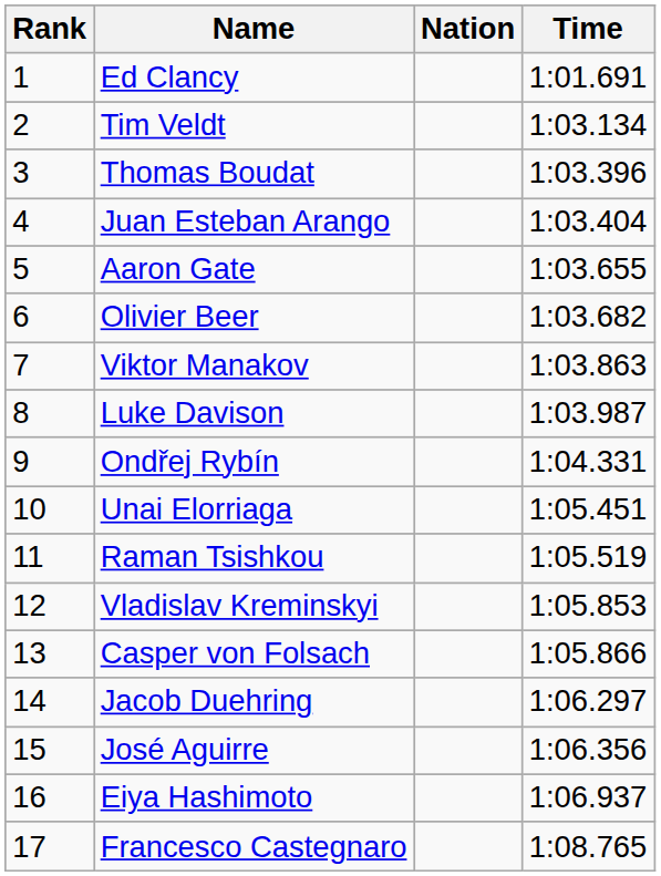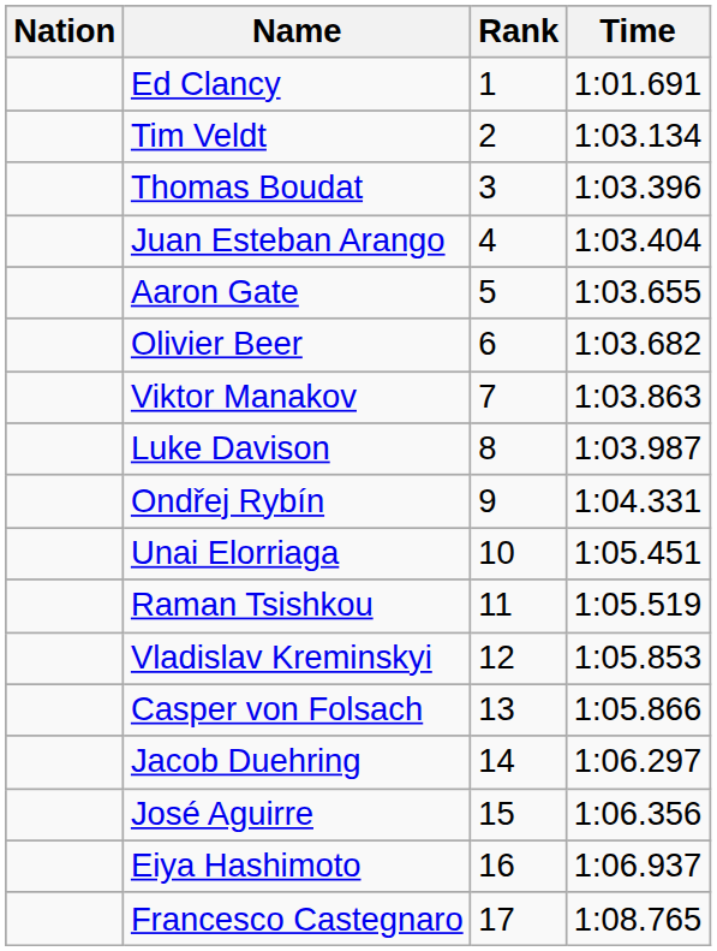columns swapped: Rank <-> Nation
